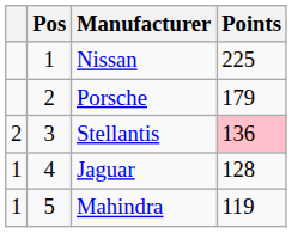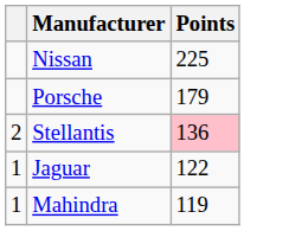- column: Pos | 1 | 2 | 3 | 4 | 5
Jaguar | Points: 128 -> 122
